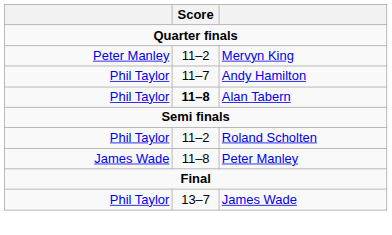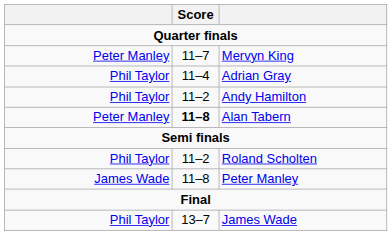Mervyn King | Score: 11–2 -> 11–7
+ row: Phil Taylor | 11–4 | Adrian Gray
Andy Hamilton | Score: 11–7 -> 11–2
Alan Tabern | column 1: Phil Taylor -> Peter Manley
